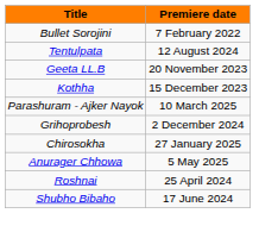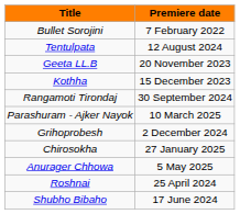+ row: Rangamoti Tirondaj | 30 September 2024
